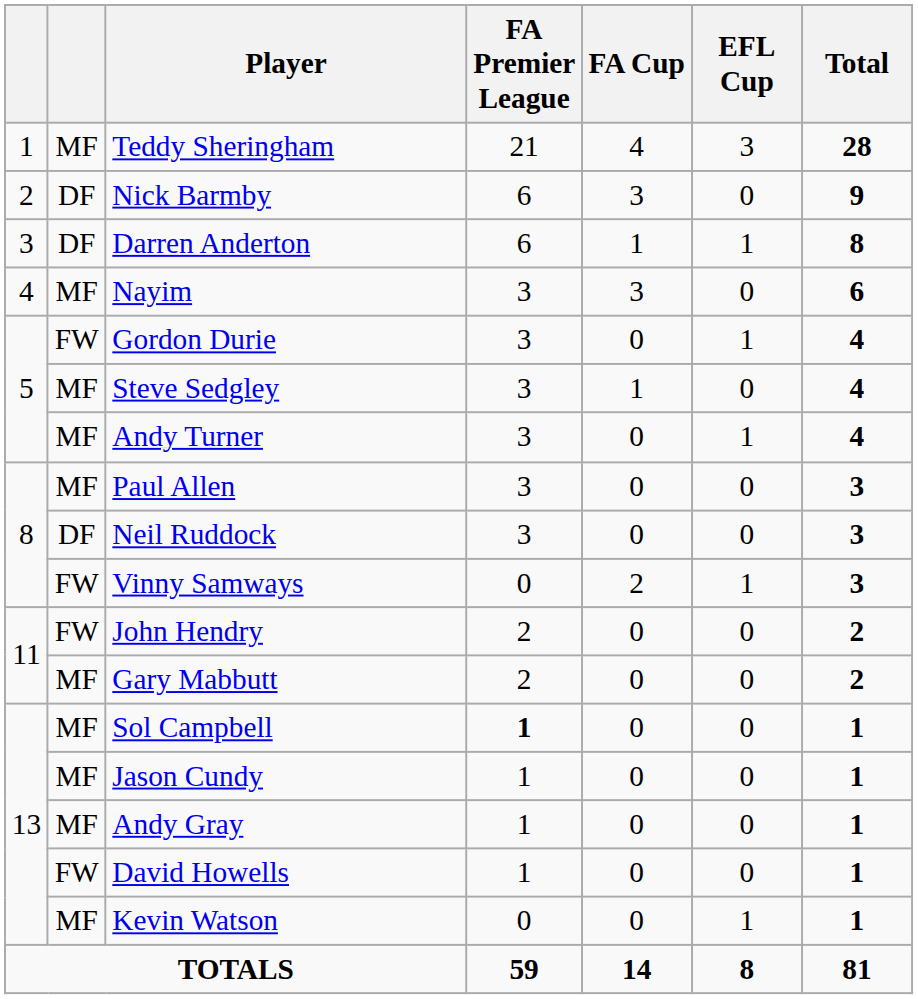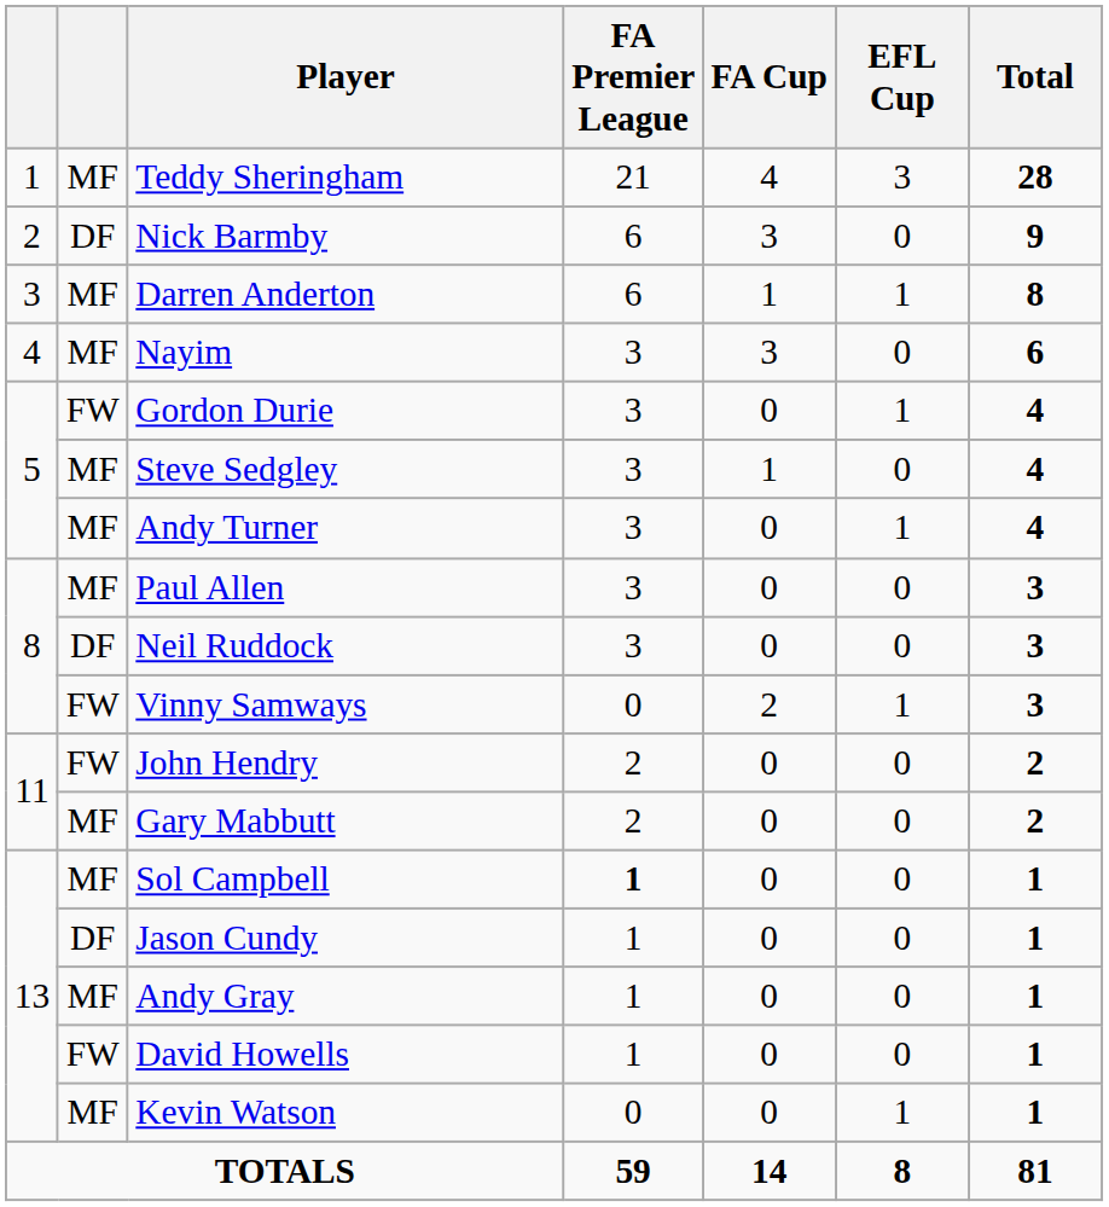Darren Anderton | column 2: DF -> MF
Jason Cundy | column 2: MF -> DF
